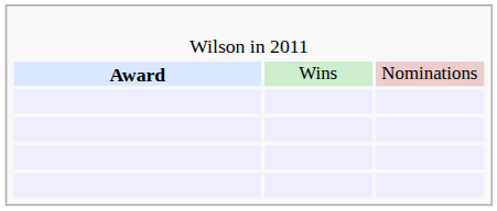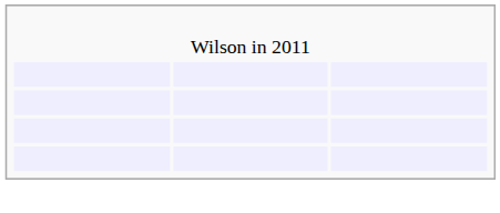- row: Award | Wins | Nominations
